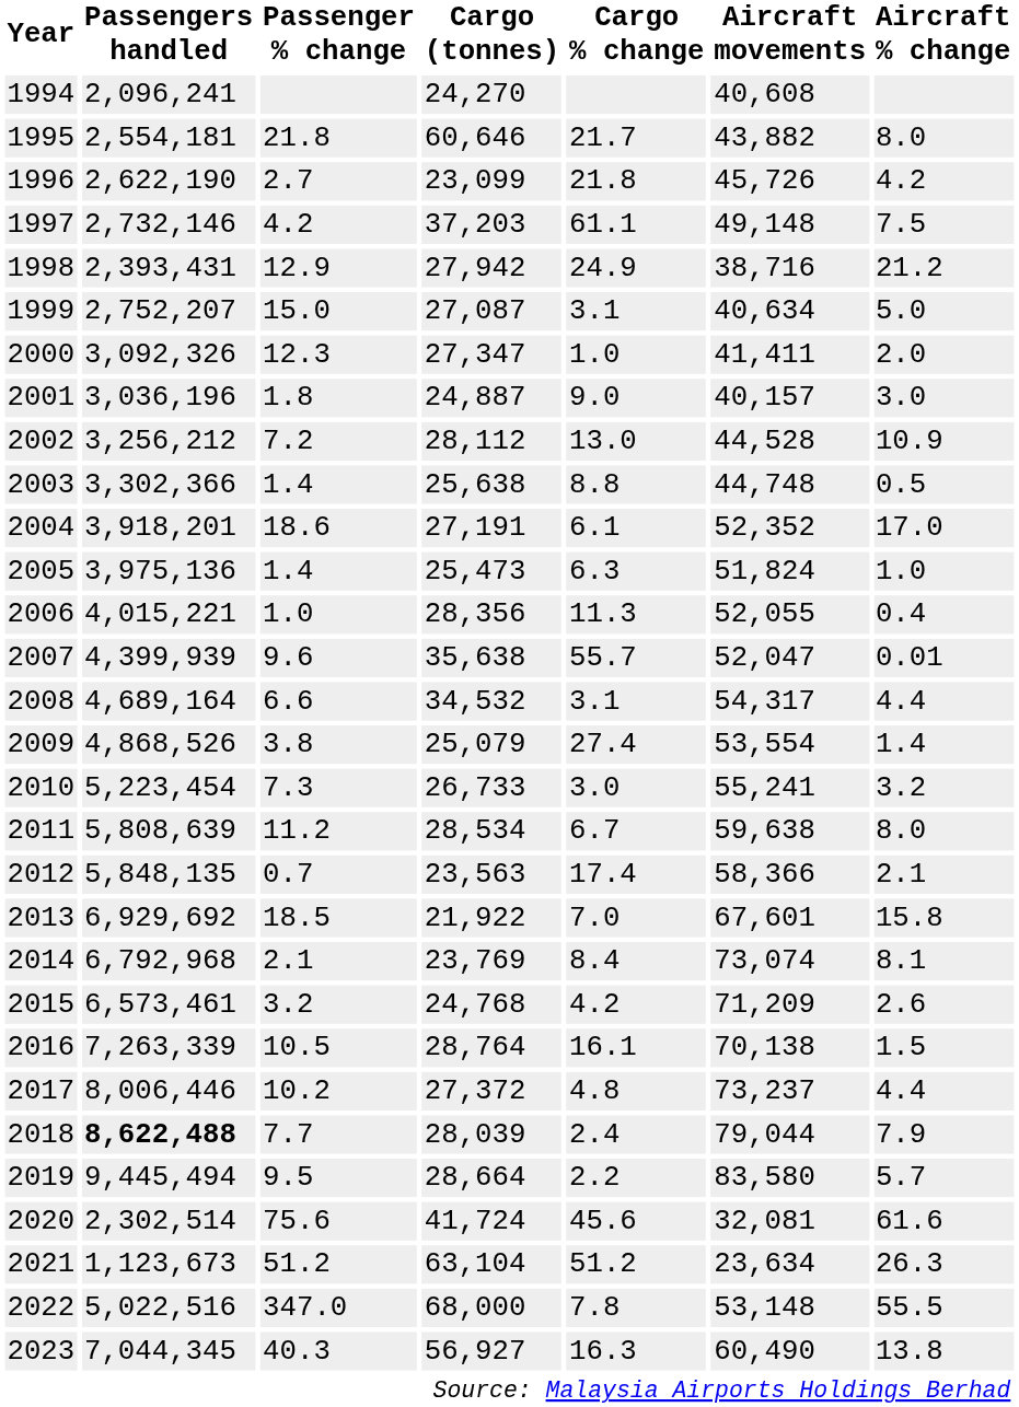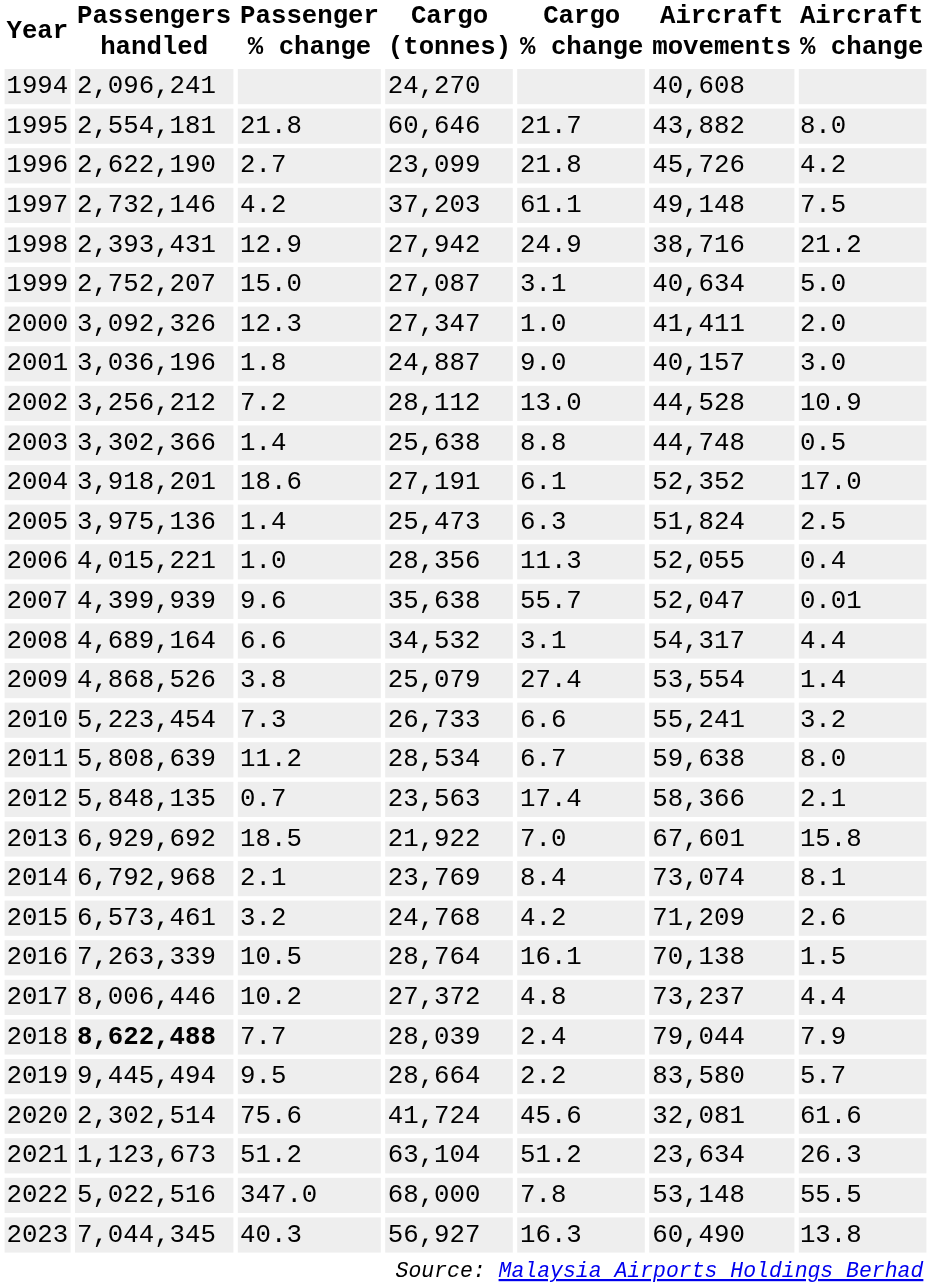2005 | Aircraft % change: 1.0 -> 2.5
2010 | Cargo % change: 3.0 -> 6.6
